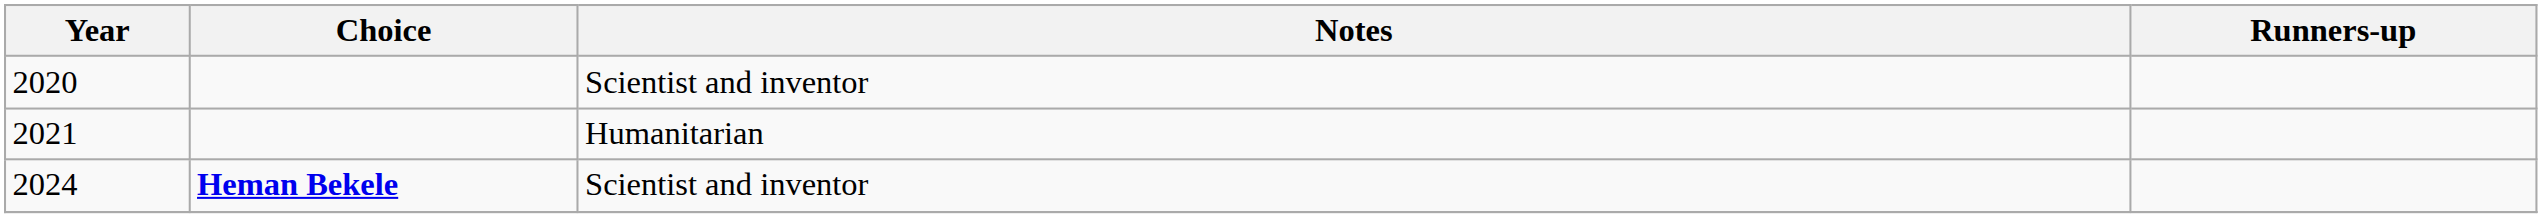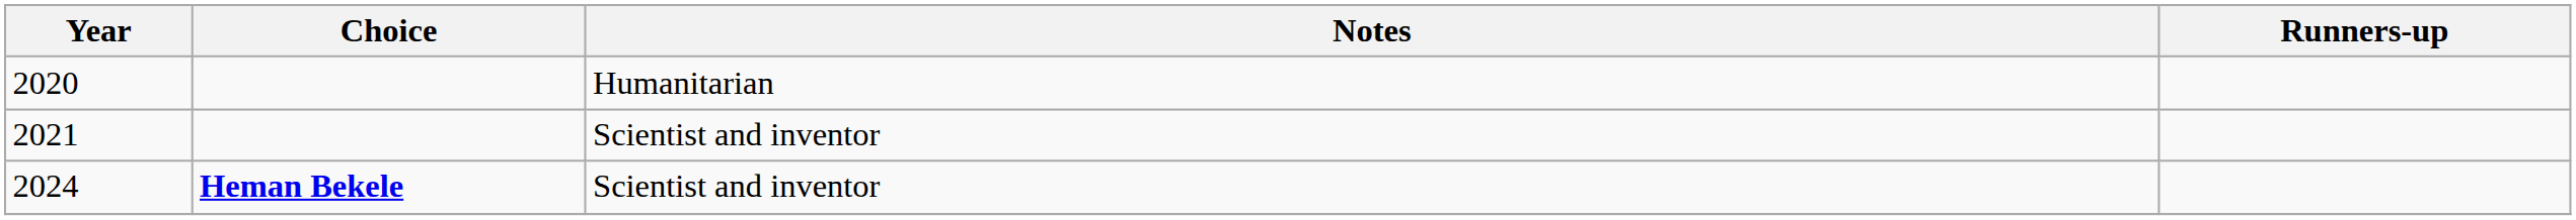2020 | Notes: Scientist and inventor -> Humanitarian
2021 | Notes: Humanitarian -> Scientist and inventor
